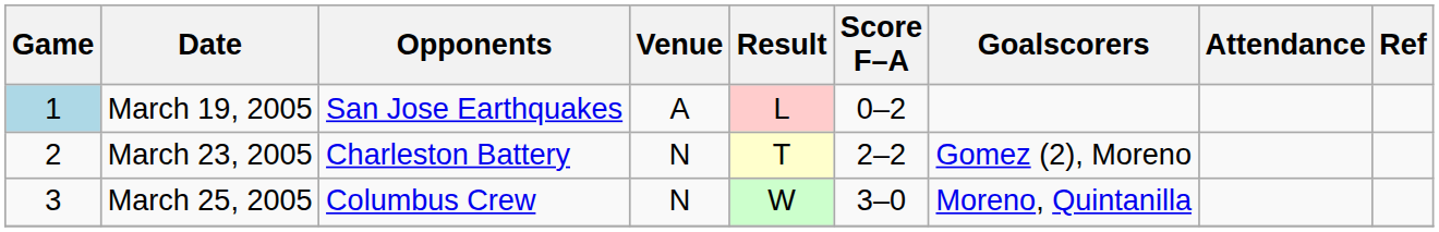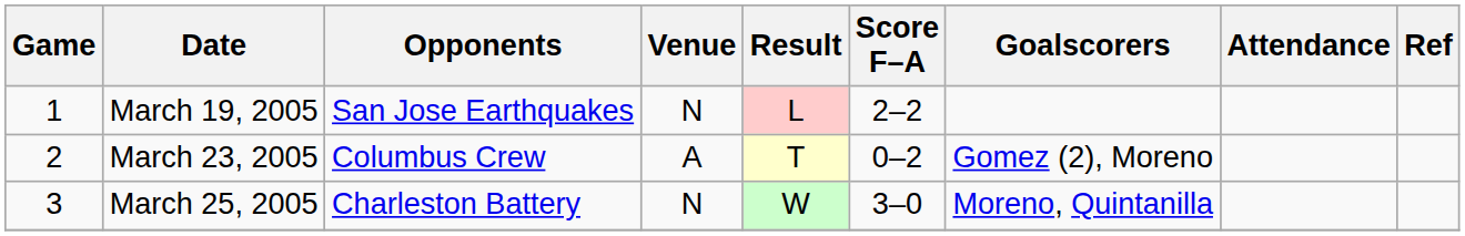March 19, 2005 | Game: lightblue background -> no background
March 19, 2005 | Venue: A -> N
March 19, 2005 | Score F–A: 0–2 -> 2–2
March 23, 2005 | Opponents: Charleston Battery -> Columbus Crew
March 23, 2005 | Venue: N -> A
March 23, 2005 | Score F–A: 2–2 -> 0–2
March 25, 2005 | Opponents: Columbus Crew -> Charleston Battery
